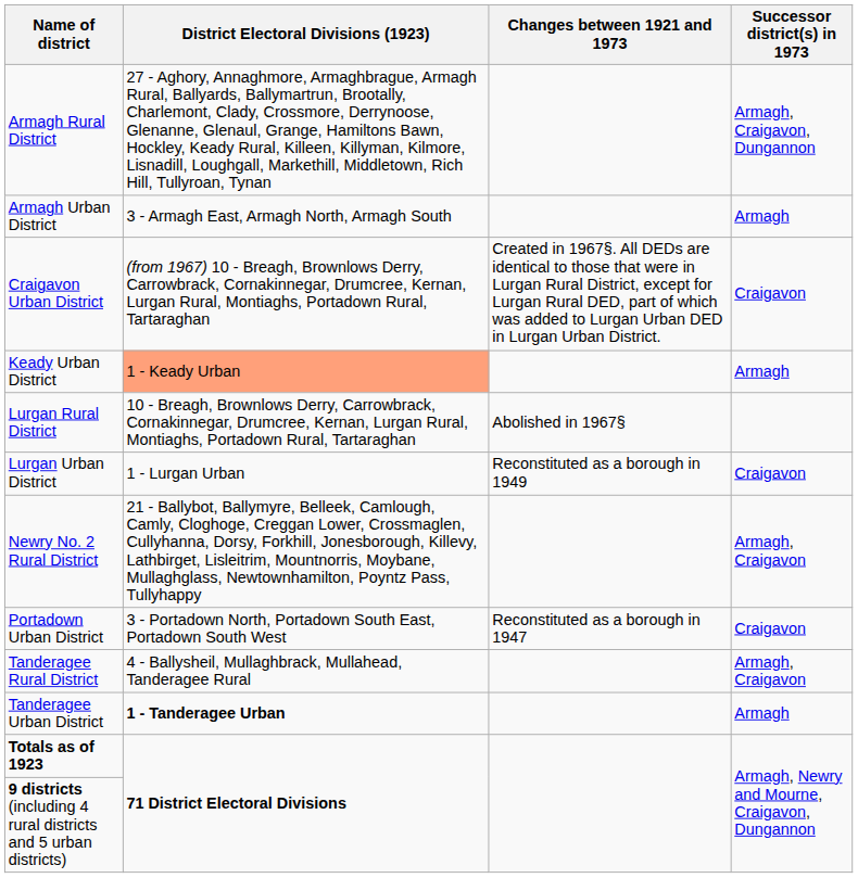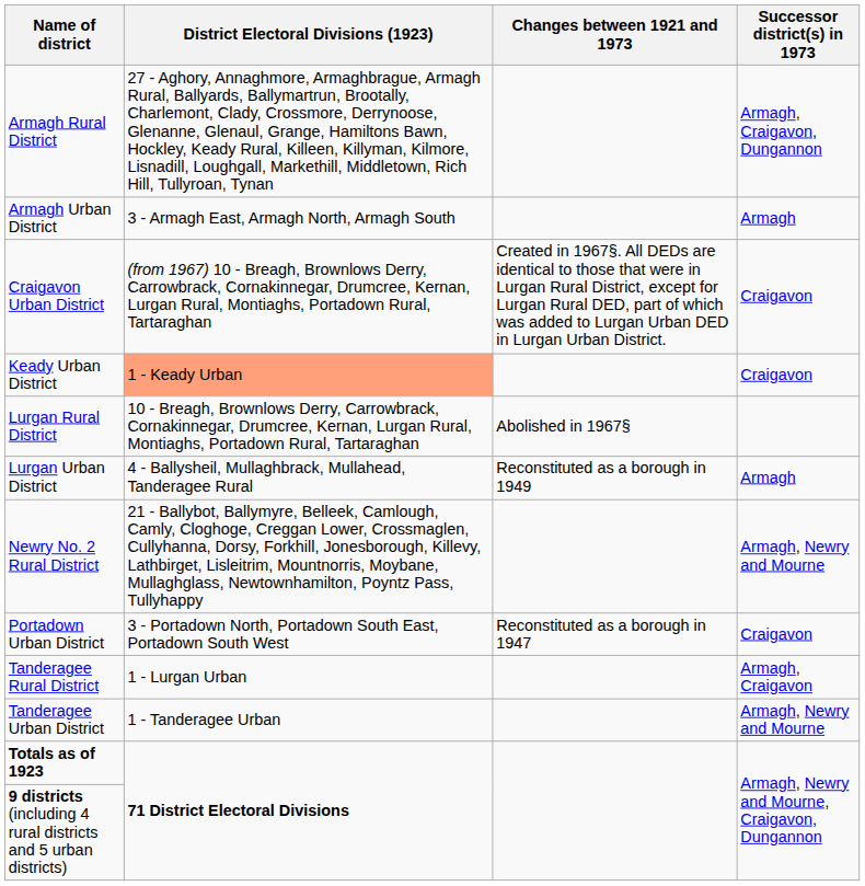Keady Urban District | Successor district(s) in 1973: Armagh -> Craigavon
Lurgan Urban District | District Electoral Divisions (1923): 1 - Lurgan Urban -> 4 - Ballysheil, Mullaghbrack, Mullahead, Tanderagee Rural
Lurgan Urban District | Successor district(s) in 1973: Craigavon -> Armagh
Newry No. 2 Rural District | Successor district(s) in 1973: Armagh, Craigavon -> Armagh, Newry and Mourne
Tanderagee Rural District | District Electoral Divisions (1923): 4 - Ballysheil, Mullaghbrack, Mullahead, Tanderagee Rural -> 1 - Lurgan Urban
Tanderagee Urban District | District Electoral Divisions (1923): bold -> normal
Tanderagee Urban District | Successor district(s) in 1973: Armagh -> Armagh, Newry and Mourne
